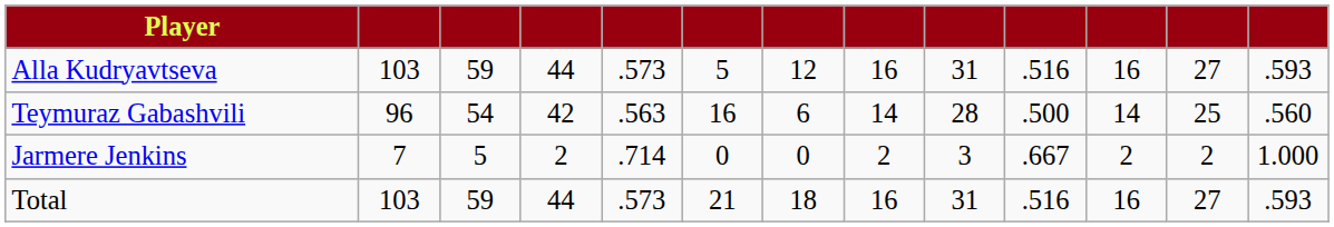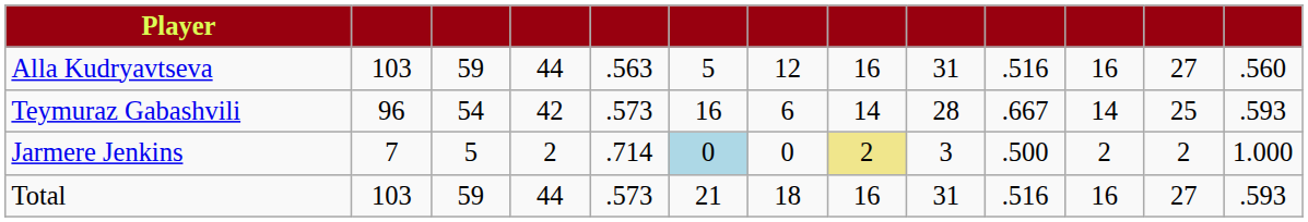Alla Kudryavtseva | column 5: .573 -> .563
Alla Kudryavtseva | column 13: .593 -> .560
Teymuraz Gabashvili | column 5: .563 -> .573
Teymuraz Gabashvili | column 10: .500 -> .667
Teymuraz Gabashvili | column 13: .560 -> .593
Jarmere Jenkins | column 6: no background -> lightblue background
Jarmere Jenkins | column 8: no background -> khaki background
Jarmere Jenkins | column 10: .667 -> .500
